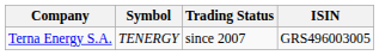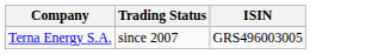- column: Symbol | TENERGY
